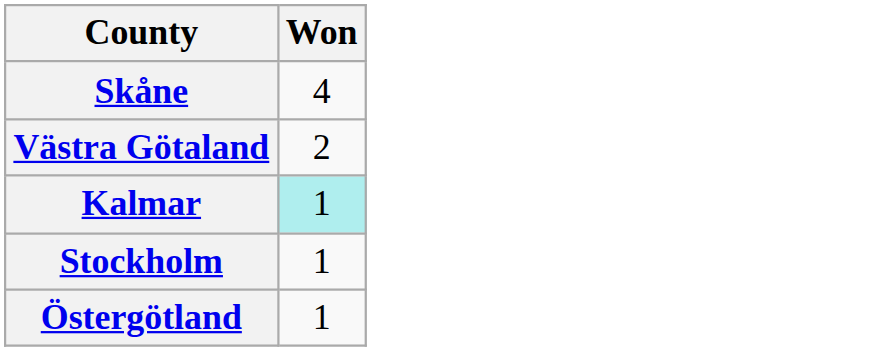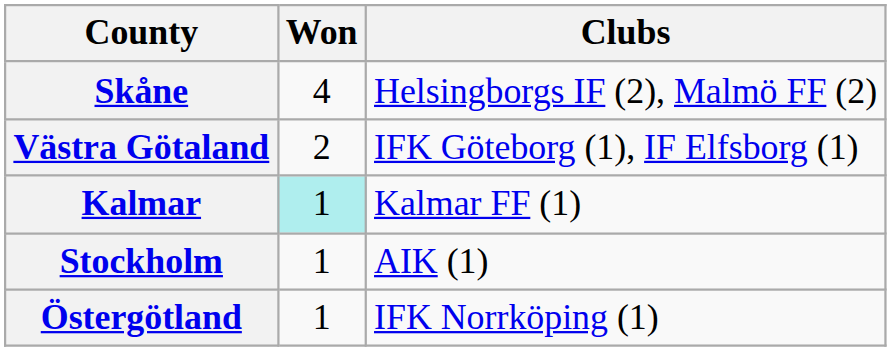+ column: Clubs | Helsingborgs IF (2), Malmö FF (2) | IFK Göteborg (1), IF Elfsborg (1) | Kalmar FF (1) | AIK (1) | IFK Norrköping (1)
